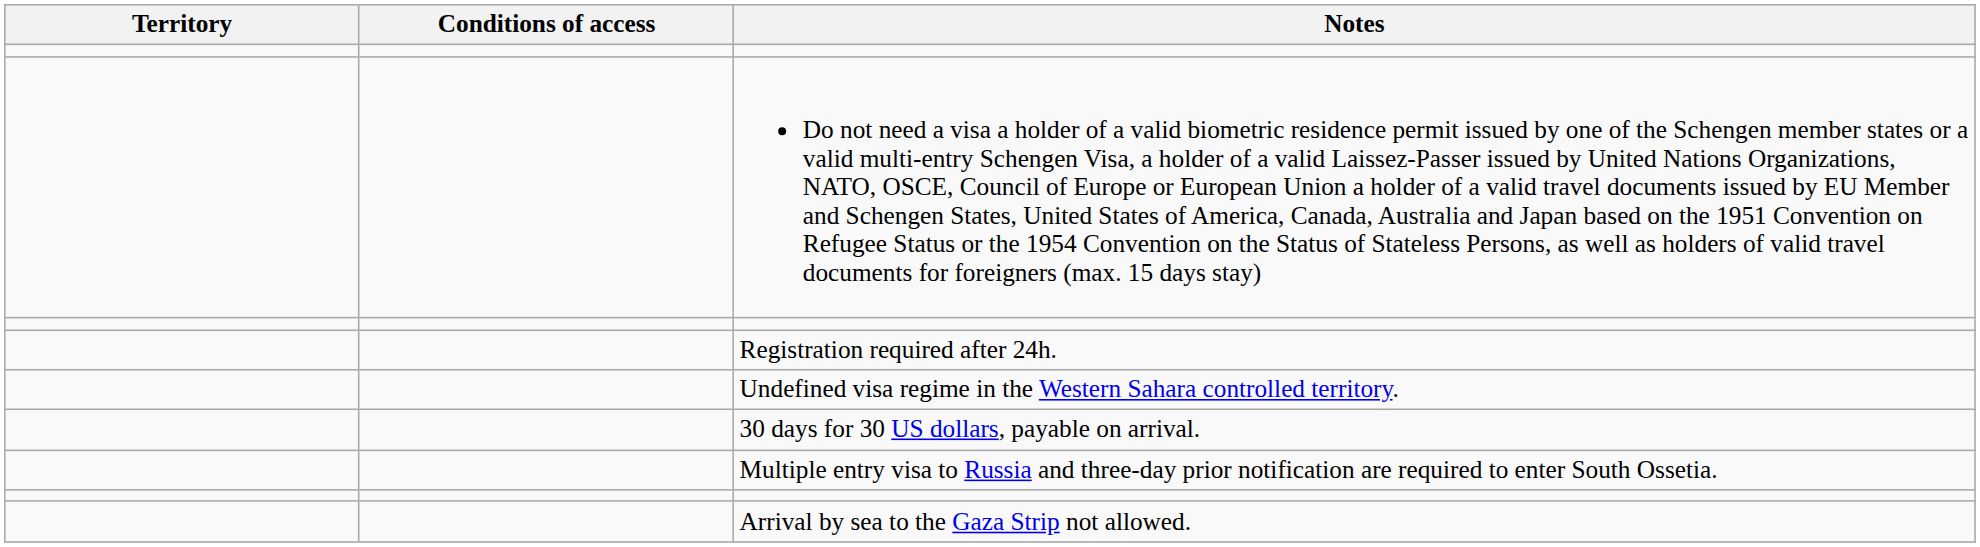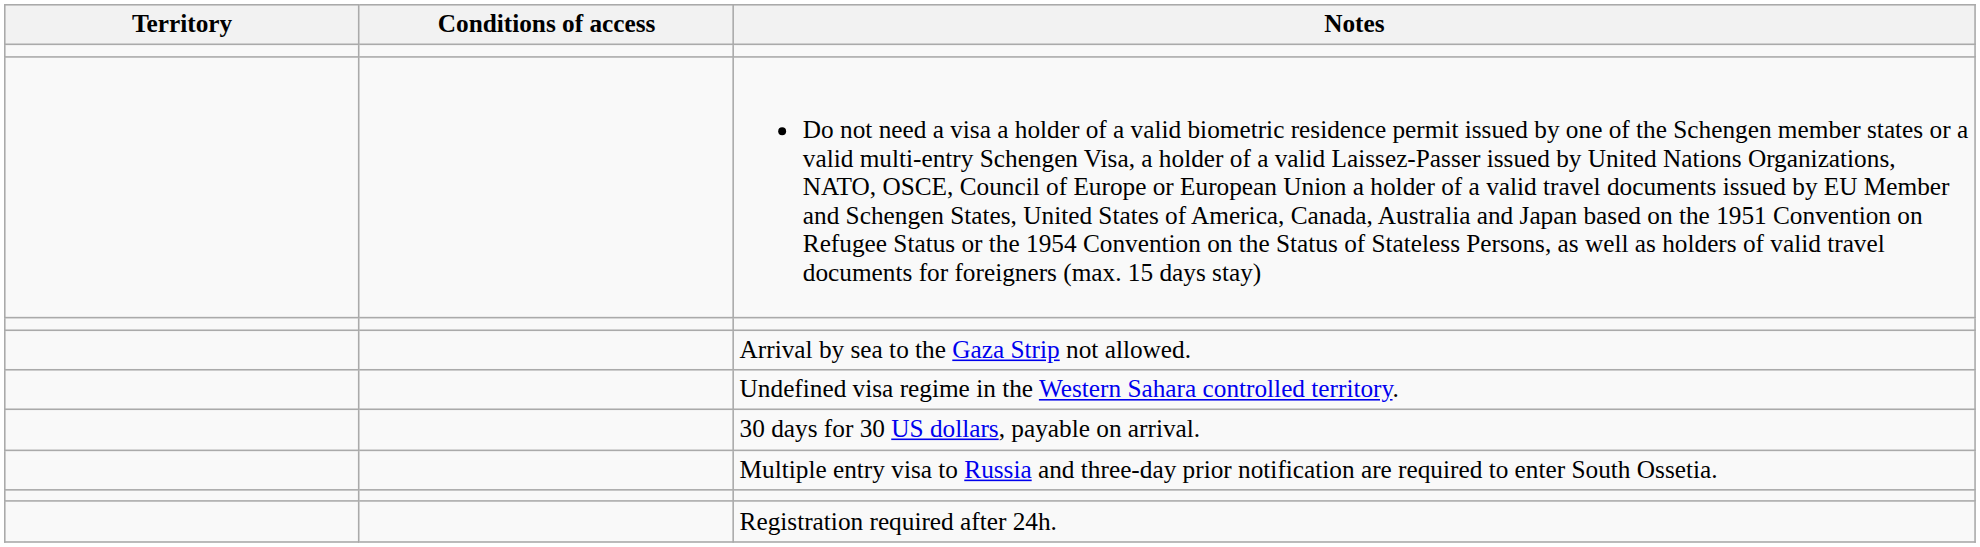rows swapped: Arrival by sea to the Gaza Strip not allowed. <-> Registration required after 24h.
